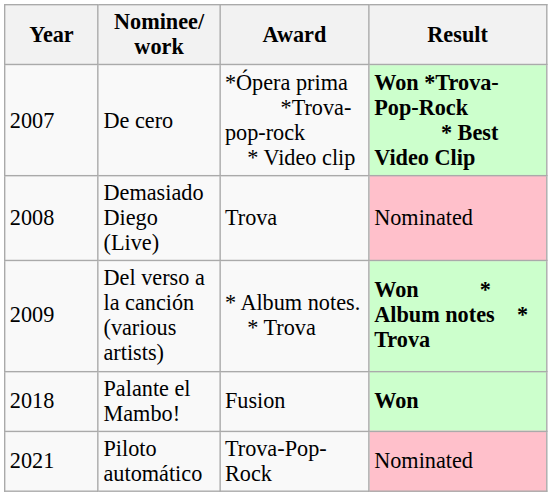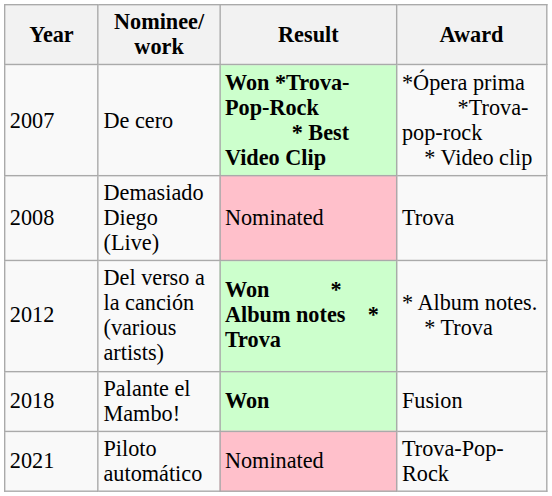columns swapped: Award <-> Result
Del verso a la canción (various artists) | Year: 2009 -> 2012
